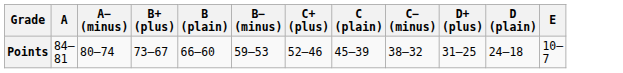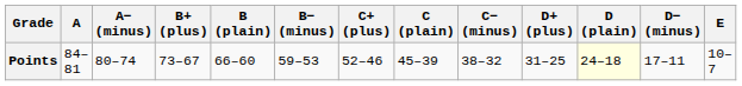+ column: D− (minus) | 17–11
Points | D (plain): no background -> lightyellow background
